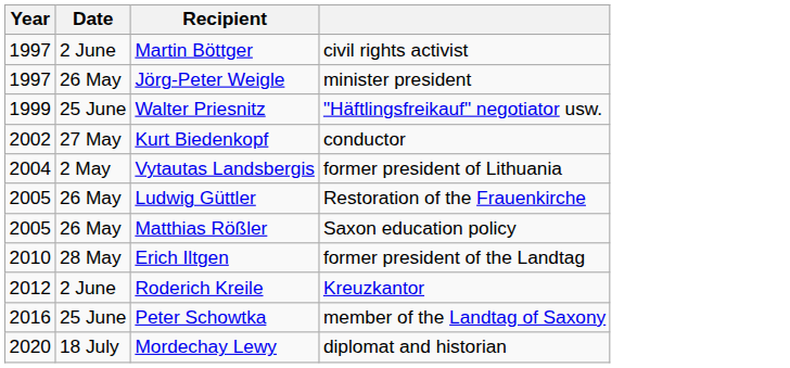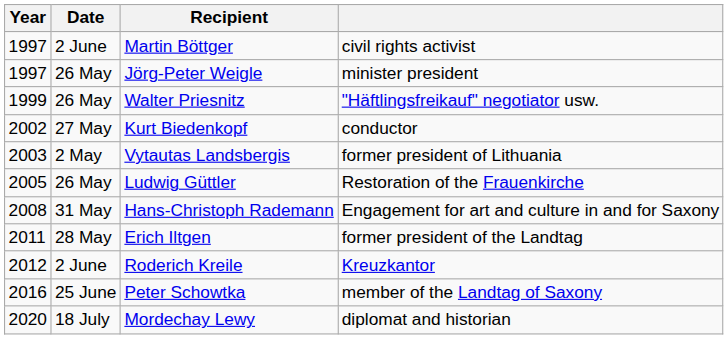Walter Priesnitz | Date: 25 June -> 26 May
Vytautas Landsbergis | Year: 2004 -> 2003
- row: 2005 | 26 May | Matthias Rößler | Saxon education policy
+ row: 2008 | 31 May | Hans-Christoph Rademann | Engagement for art and culture in and for Saxony
Erich Iltgen | Year: 2010 -> 2011
